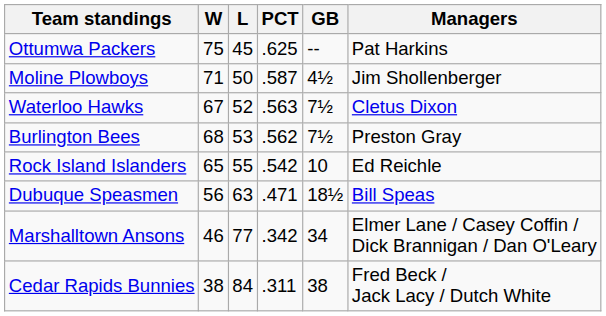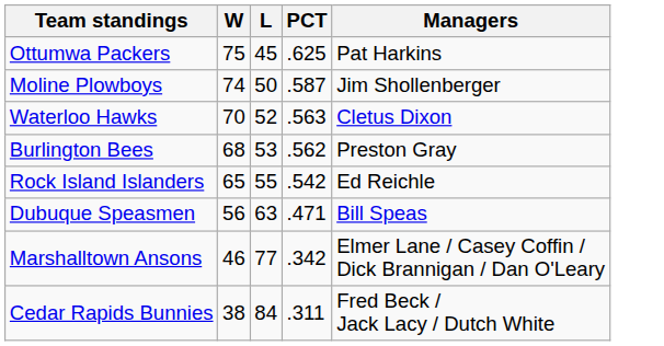- column: GB | -- | 4½ | 7½ | 7½ | 10 | 18½ | 34 | 38
Moline Plowboys | W: 71 -> 74
Waterloo Hawks | W: 67 -> 70
